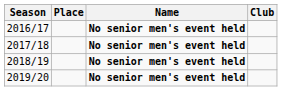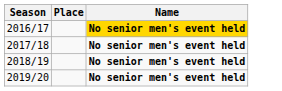- column: Club
2016/17 | Name: no background -> gold background
